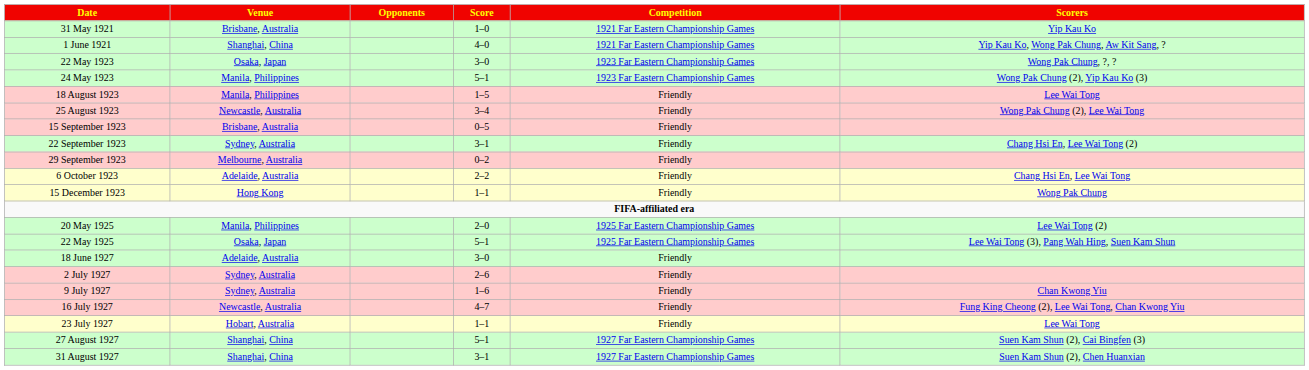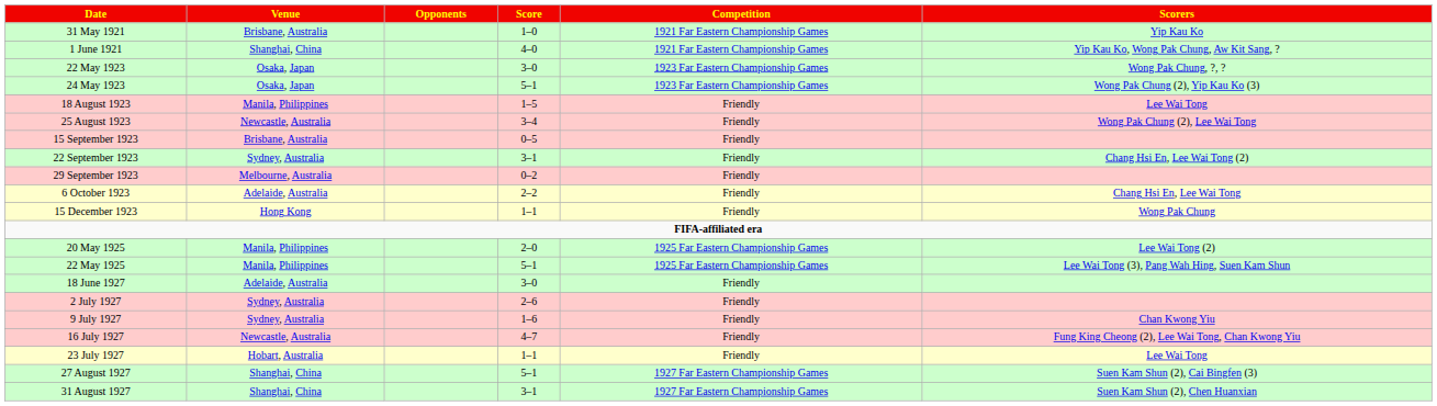24 May 1923 | Venue: Manila, Philippines -> Osaka, Japan
22 May 1925 | Venue: Osaka, Japan -> Manila, Philippines
